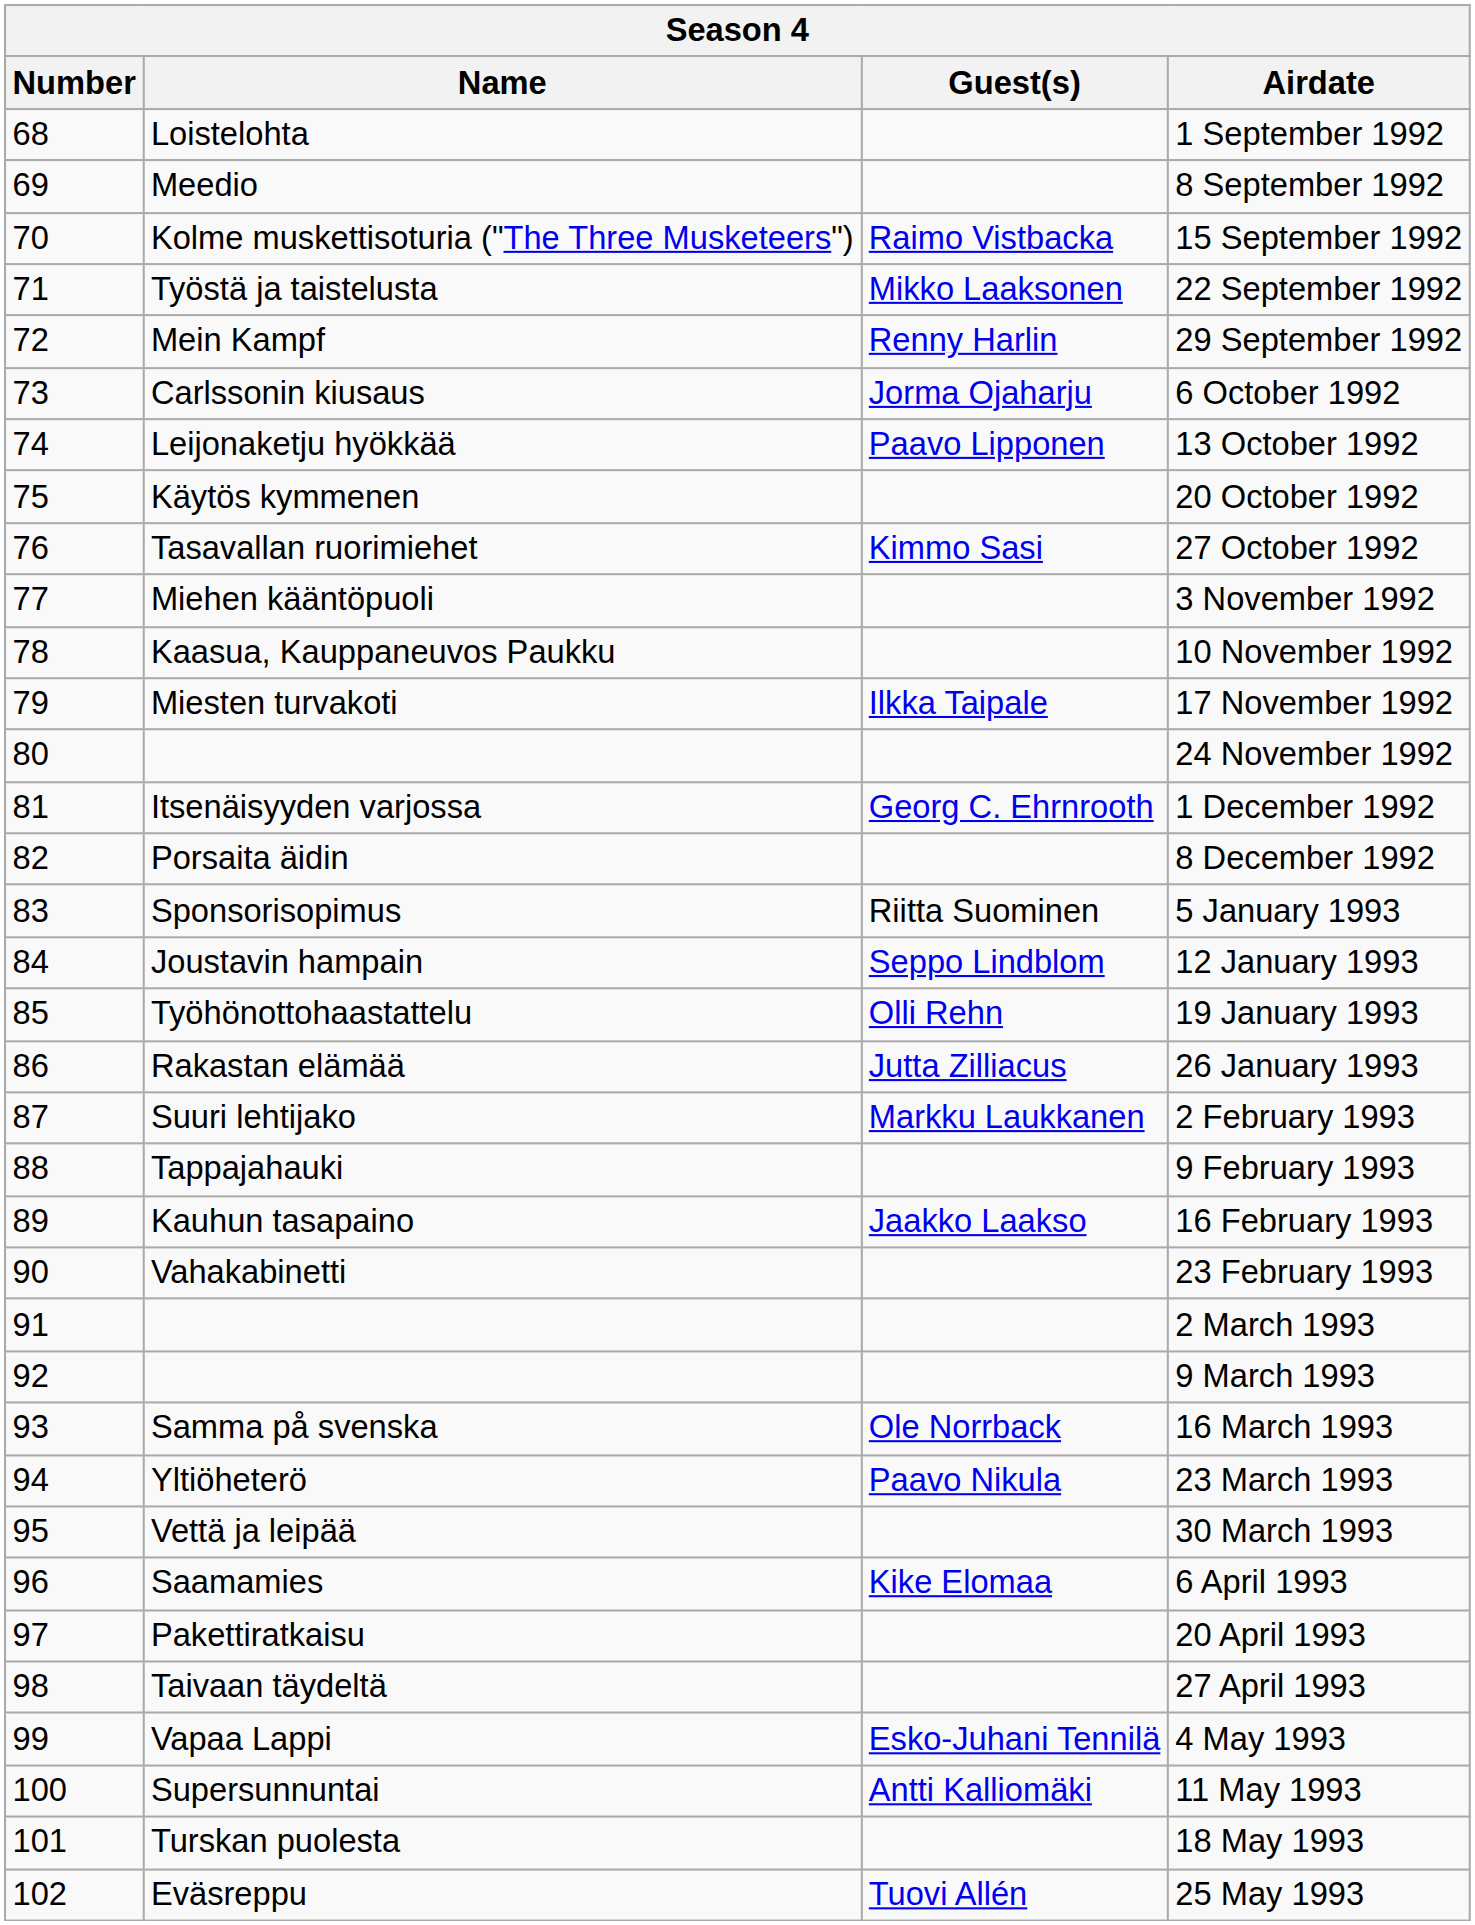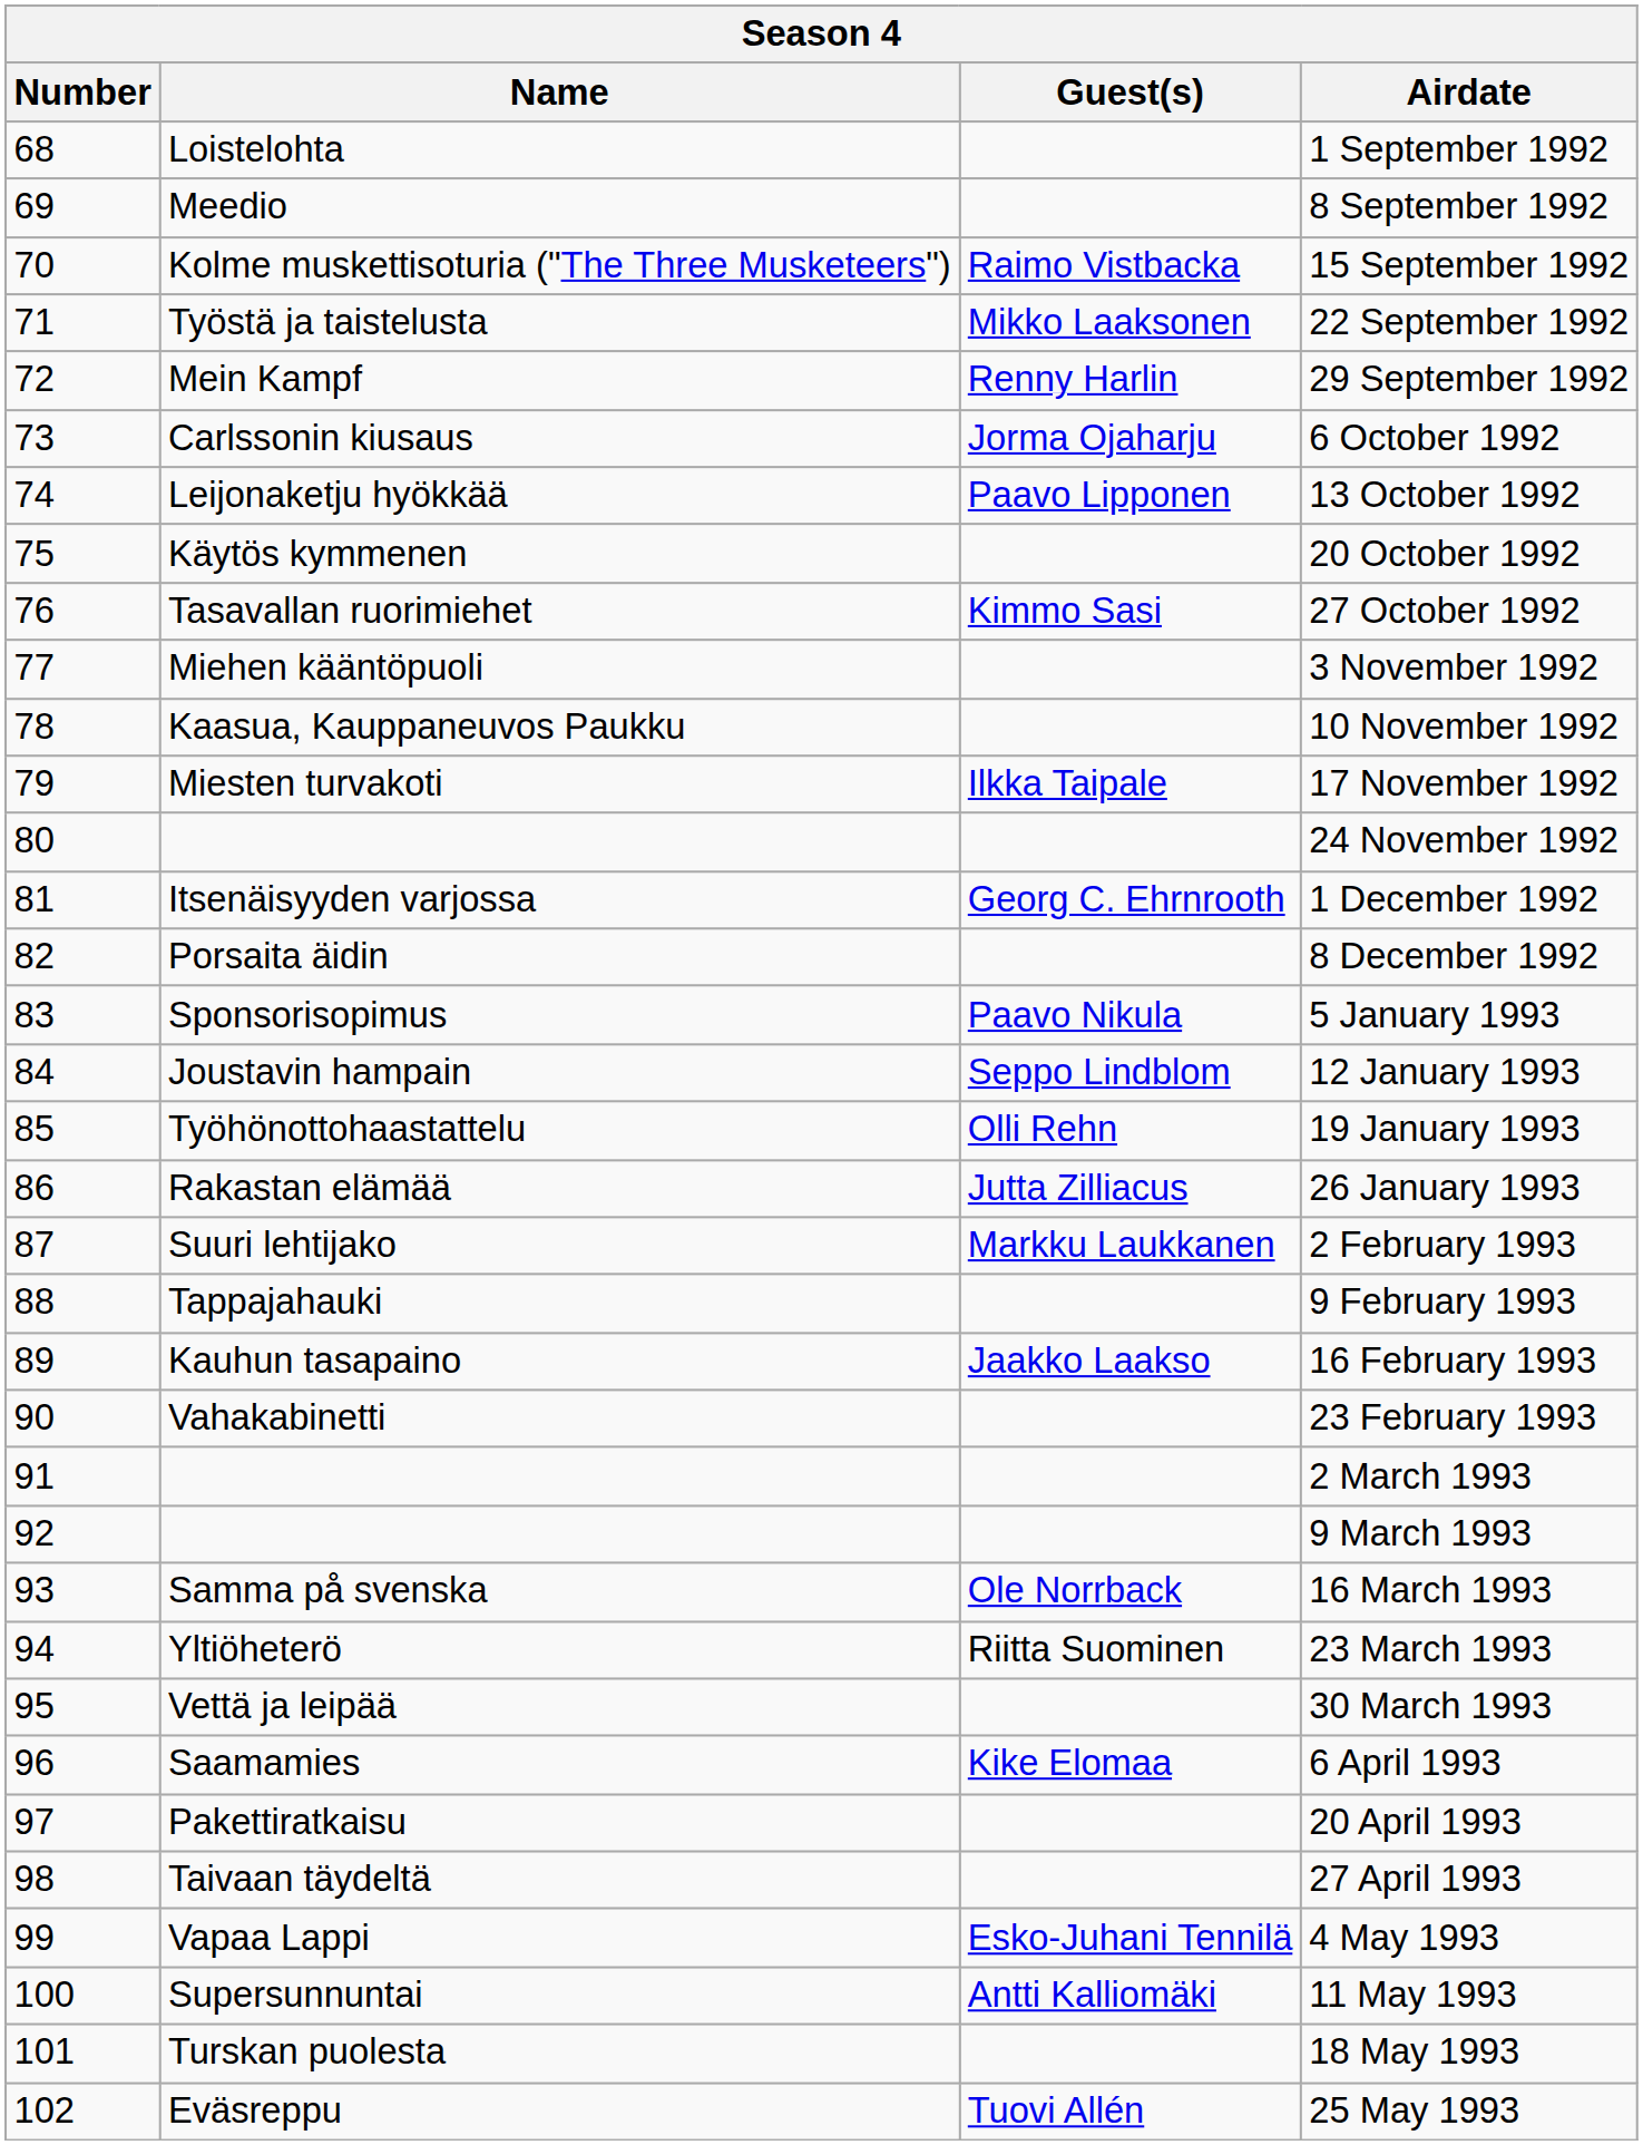5 January 1993 | Guest(s): Riitta Suominen -> Paavo Nikula
23 March 1993 | Guest(s): Paavo Nikula -> Riitta Suominen
